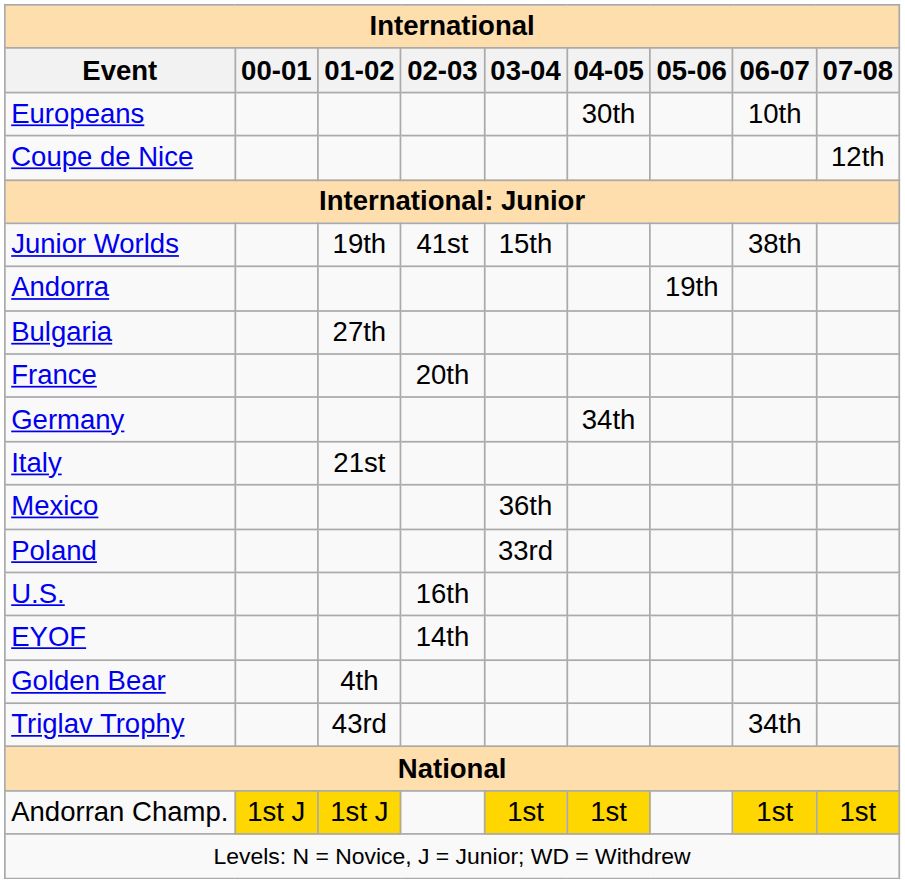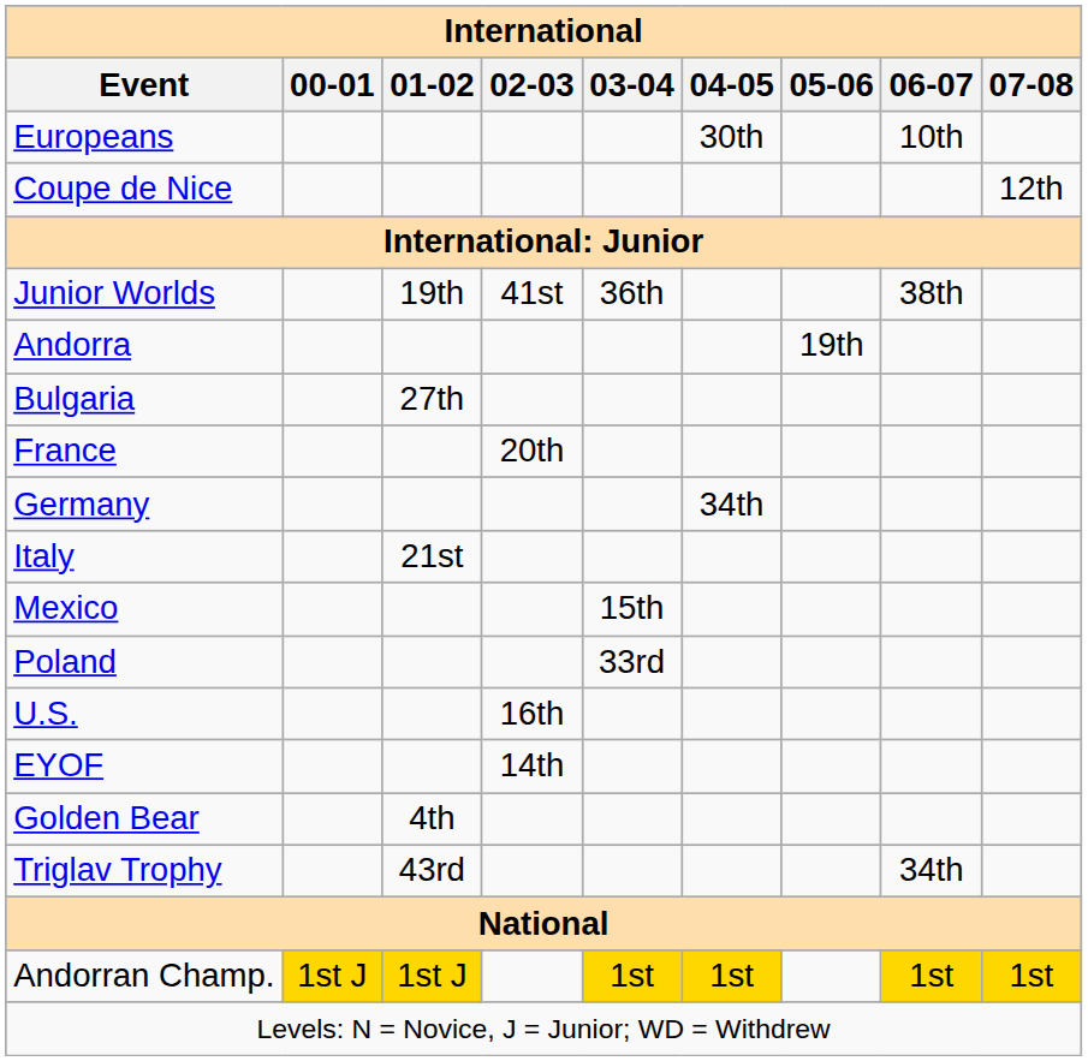Junior Worlds | International / 03-04: 15th -> 36th
Mexico | International / 03-04: 36th -> 15th
